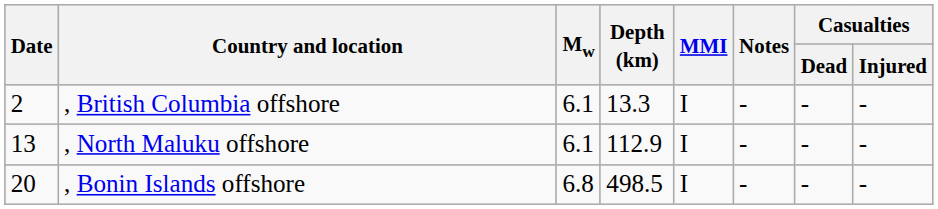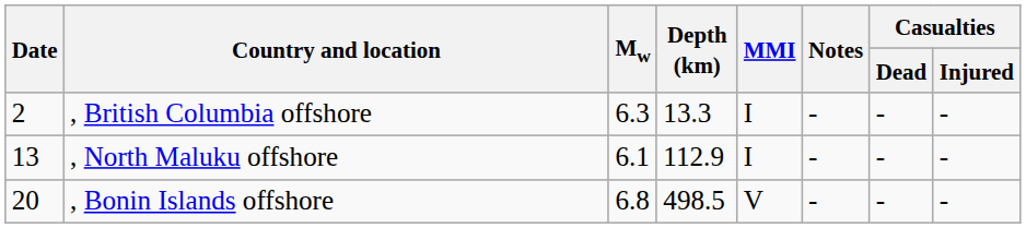, British Columbia offshore | Mw: 6.1 -> 6.3
, Bonin Islands offshore | MMI: I -> V
